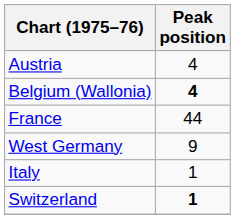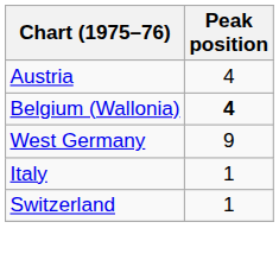- row: France | 44
Switzerland | Peak position: bold -> normal
